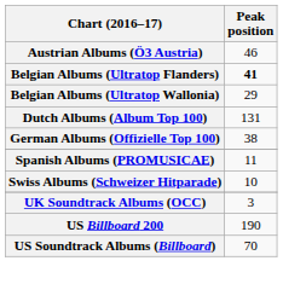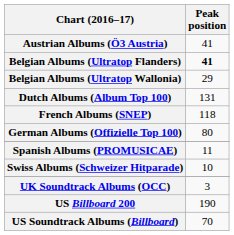Austrian Albums (Ö3 Austria) | Peak position: 46 -> 41
+ row: French Albums (SNEP) | 118
German Albums (Offizielle Top 100) | Peak position: 38 -> 80
